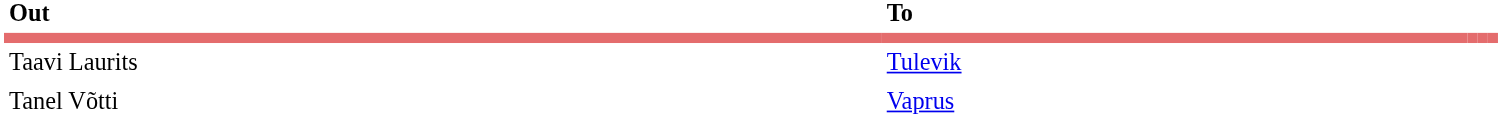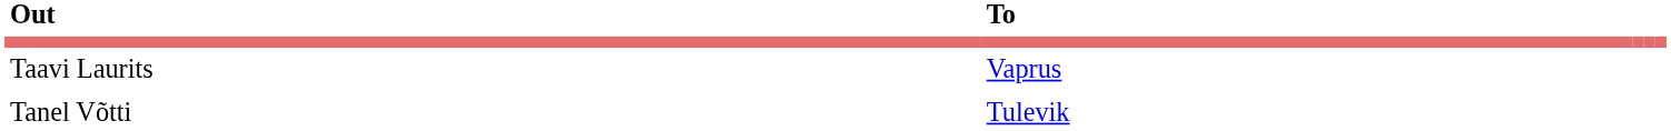Taavi Laurits | To: Tulevik -> Vaprus
Tanel Võtti | To: Vaprus -> Tulevik
